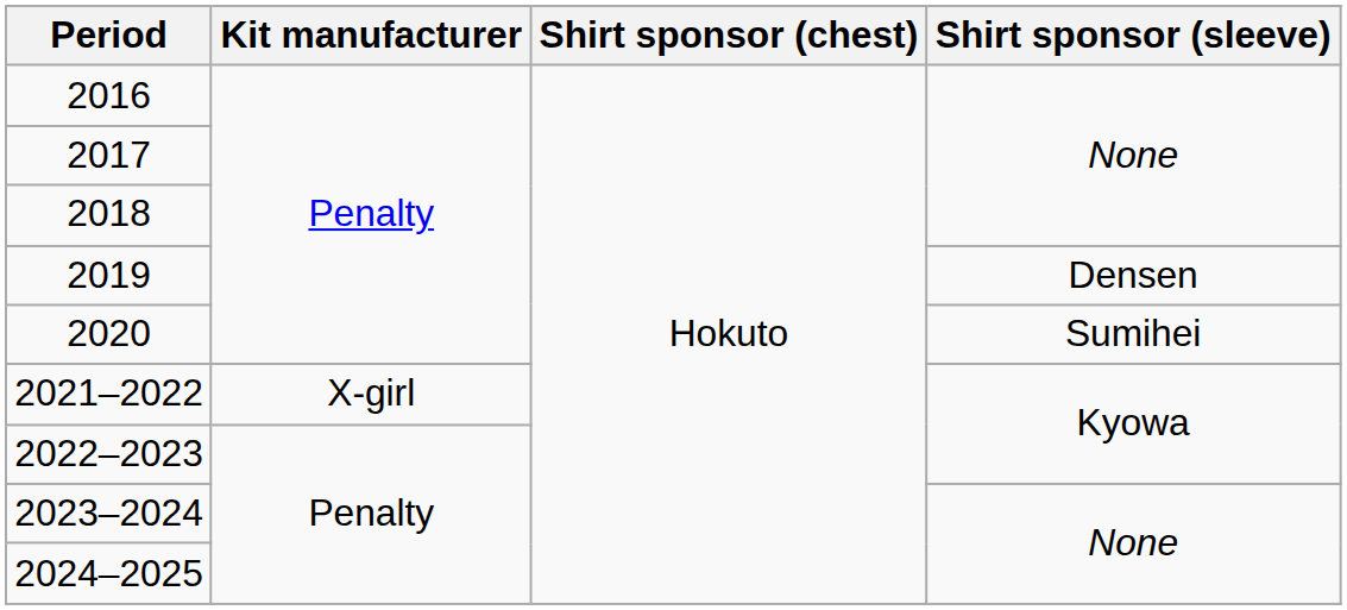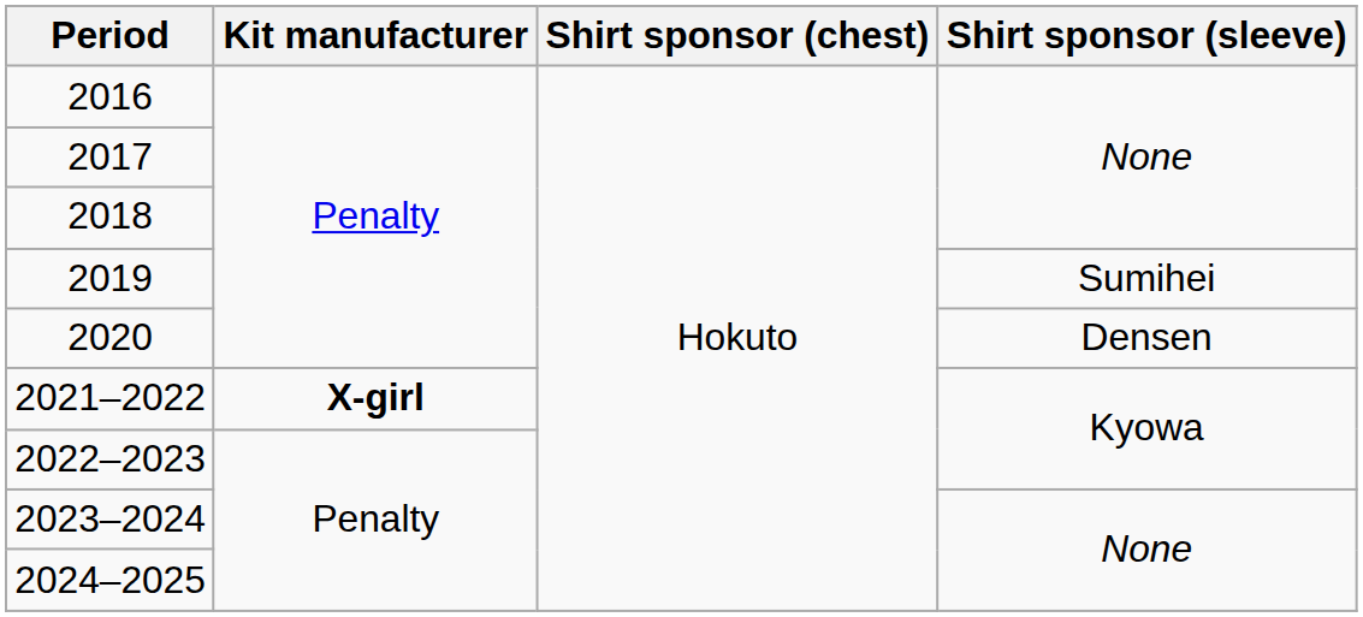2019 | Shirt sponsor (sleeve): Densen -> Sumihei
2020 | Shirt sponsor (sleeve): Sumihei -> Densen
2021–2022 | Kit manufacturer: normal -> bold
